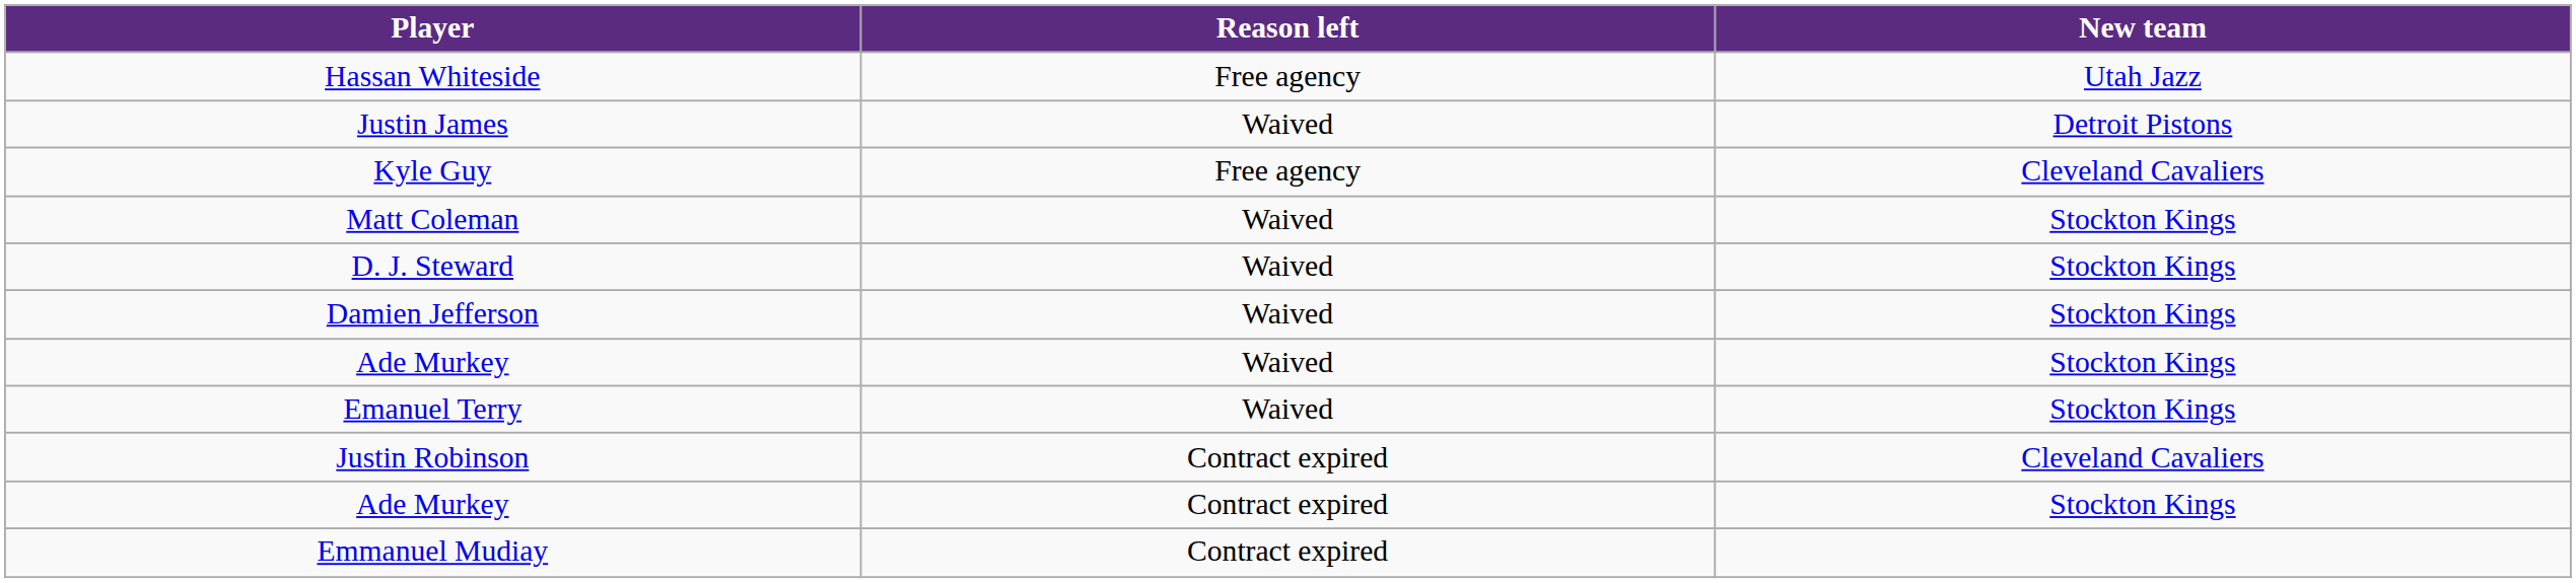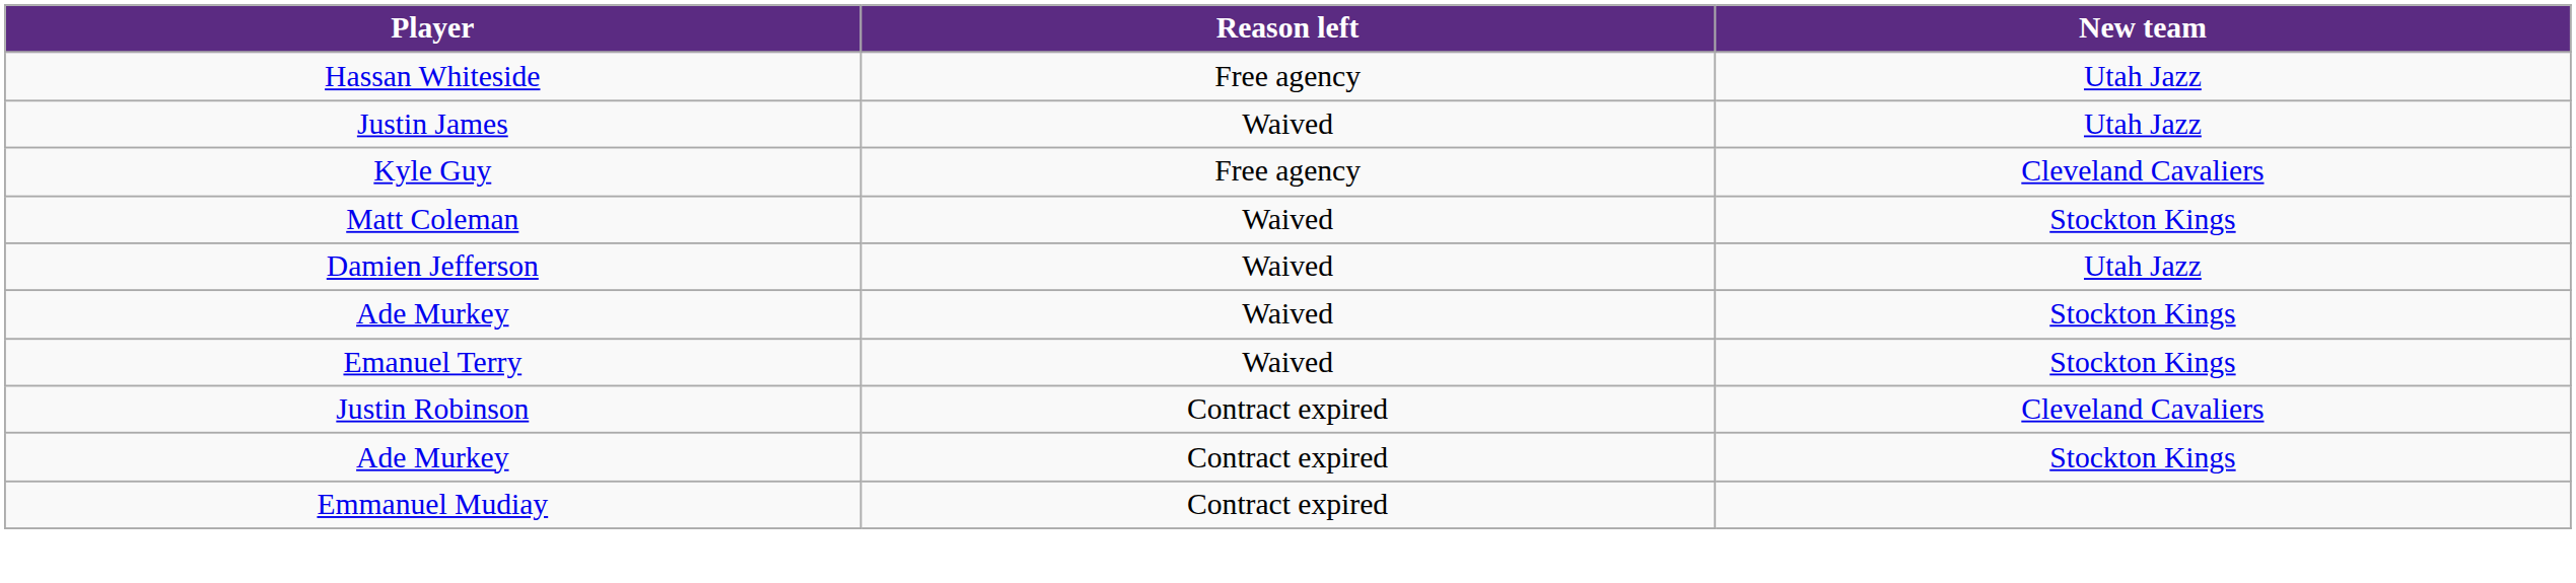Justin James | New team: Detroit Pistons -> Utah Jazz
- row: D. J. Steward | Waived | Stockton Kings
Damien Jefferson | New team: Stockton Kings -> Utah Jazz
